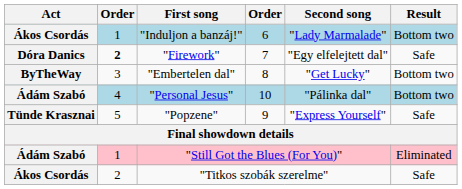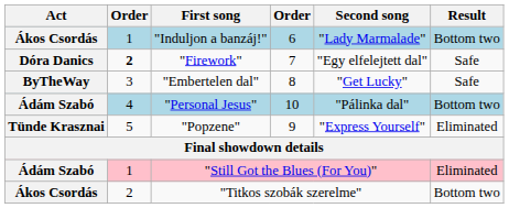"Embertelen dal" | Result: Bottom two -> Safe
"Popzene" | Result: Safe -> Eliminated
"Titkos szobák szerelme" | Result: Safe -> Bottom two
